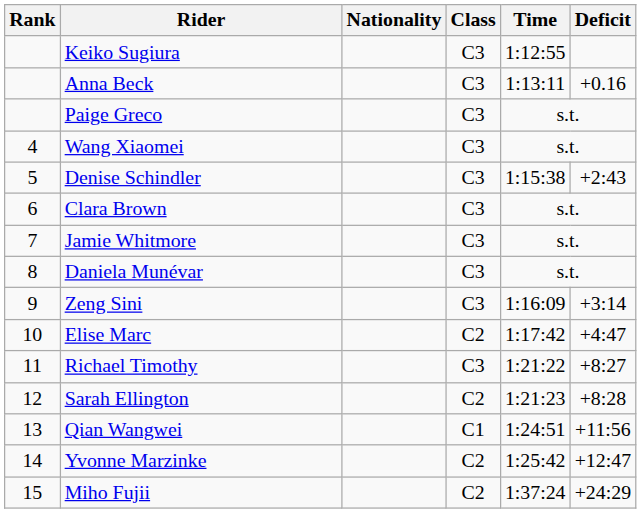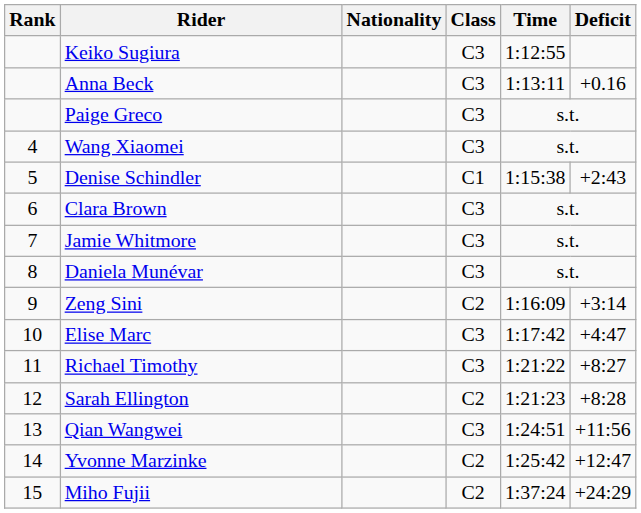Denise Schindler | Class: C3 -> C1
Zeng Sini | Class: C3 -> C2
Elise Marc | Class: C2 -> C3
Qian Wangwei | Class: C1 -> C3
